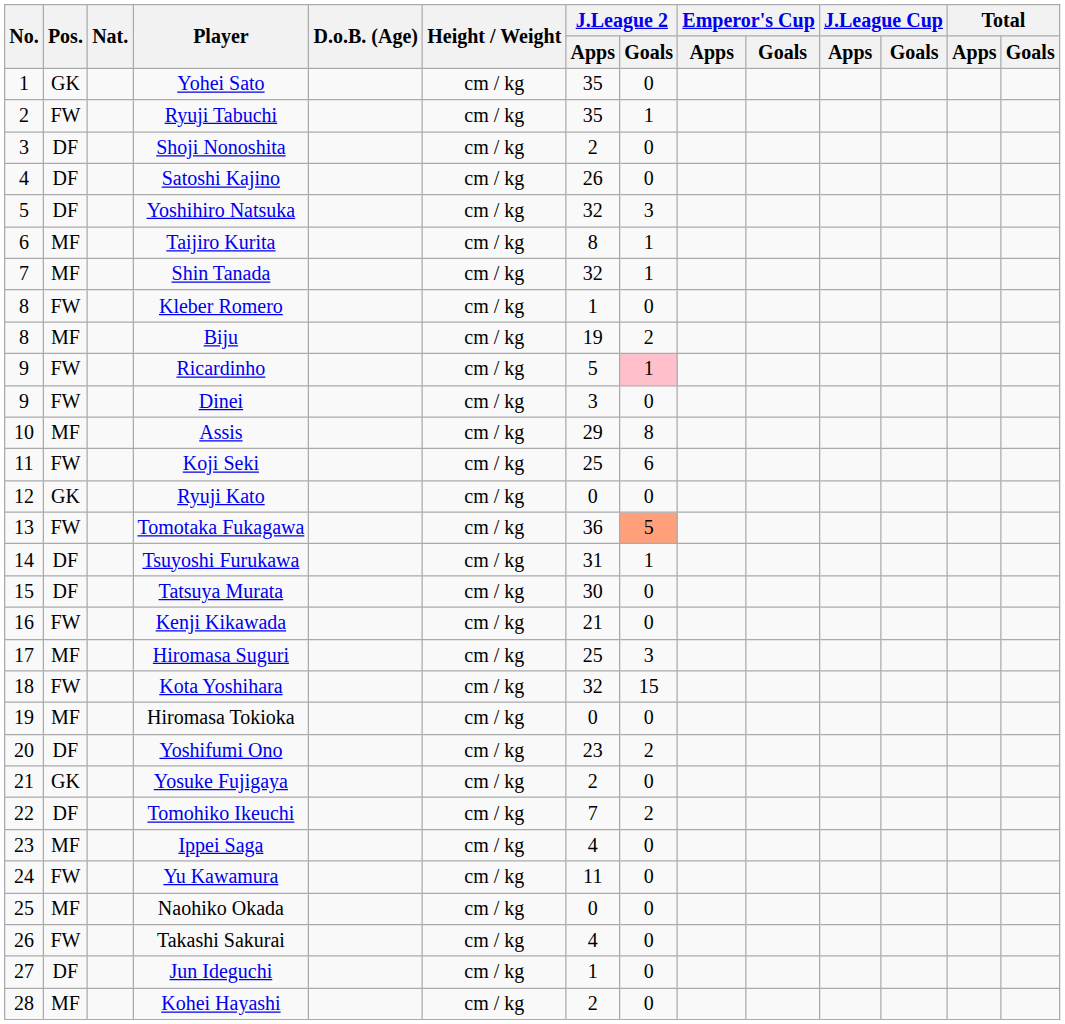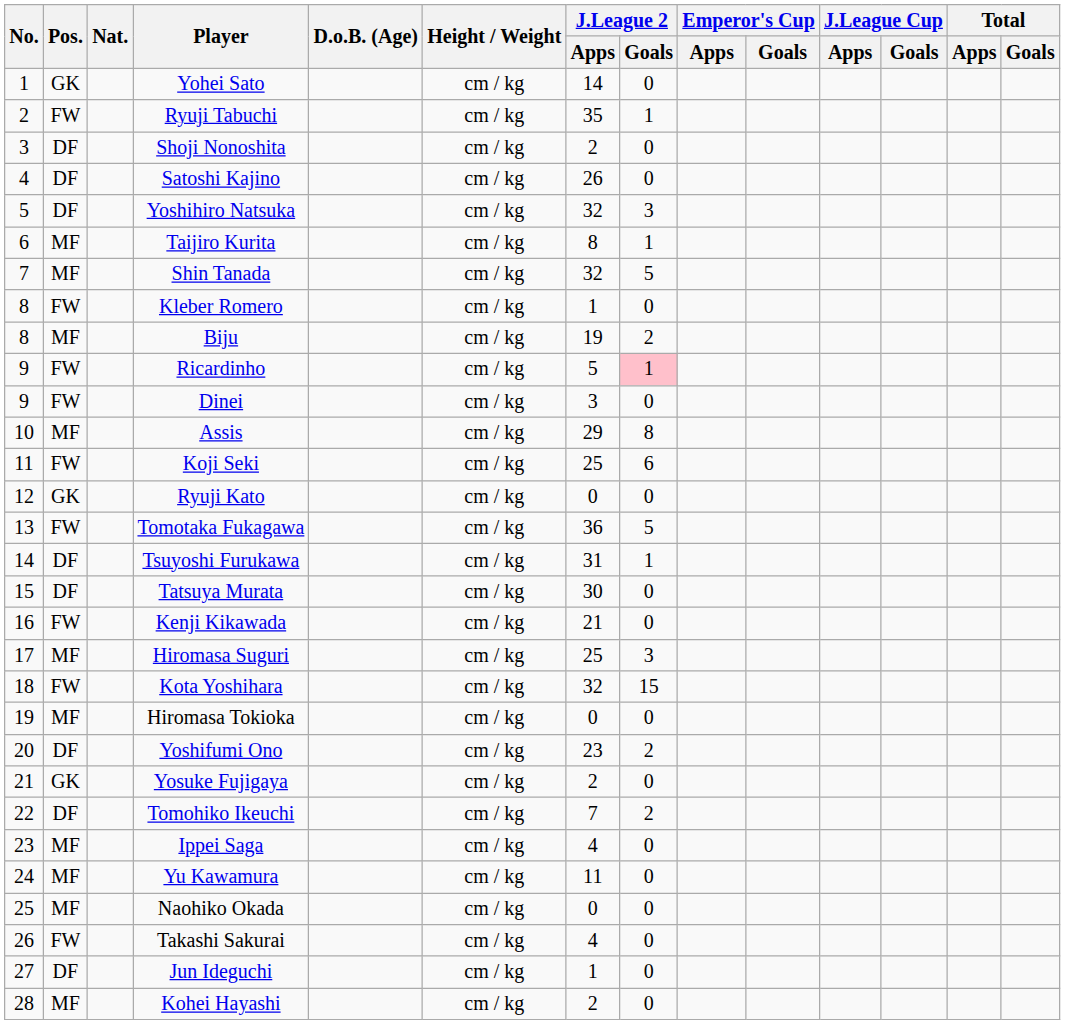Yohei Sato | J.League 2 / Apps: 35 -> 14
Shin Tanada | J.League 2 / Goals: 1 -> 5
Tomotaka Fukagawa | J.League 2 / Goals: lightsalmon background -> no background
Yu Kawamura | Pos.: FW -> MF
